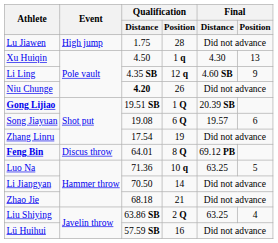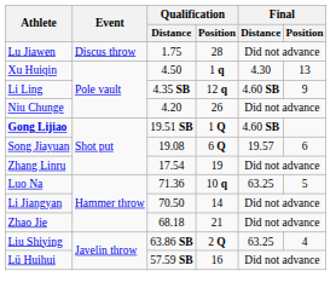Lu Jiawen | Event: High jump -> Discus throw
Niu Chunge | Qualification / Distance: bold -> normal
Gong Lijiao | Final / Distance: 20.39 SB -> 4.60 SB
- row: Feng Bin | Discus throw | 64.01 | 8 Q | 69.12 PB
